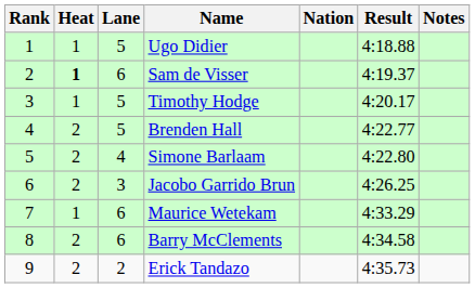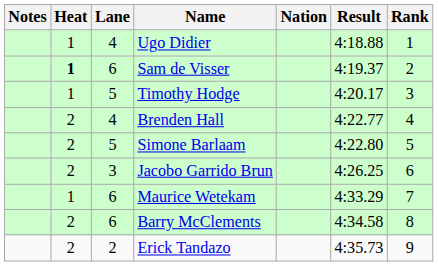columns swapped: Rank <-> Notes
Ugo Didier | Lane: 5 -> 4
Brenden Hall | Lane: 5 -> 4
Simone Barlaam | Lane: 4 -> 5
